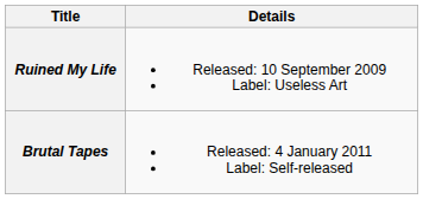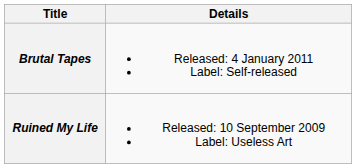rows swapped: Ruined My Life <-> Brutal Tapes
